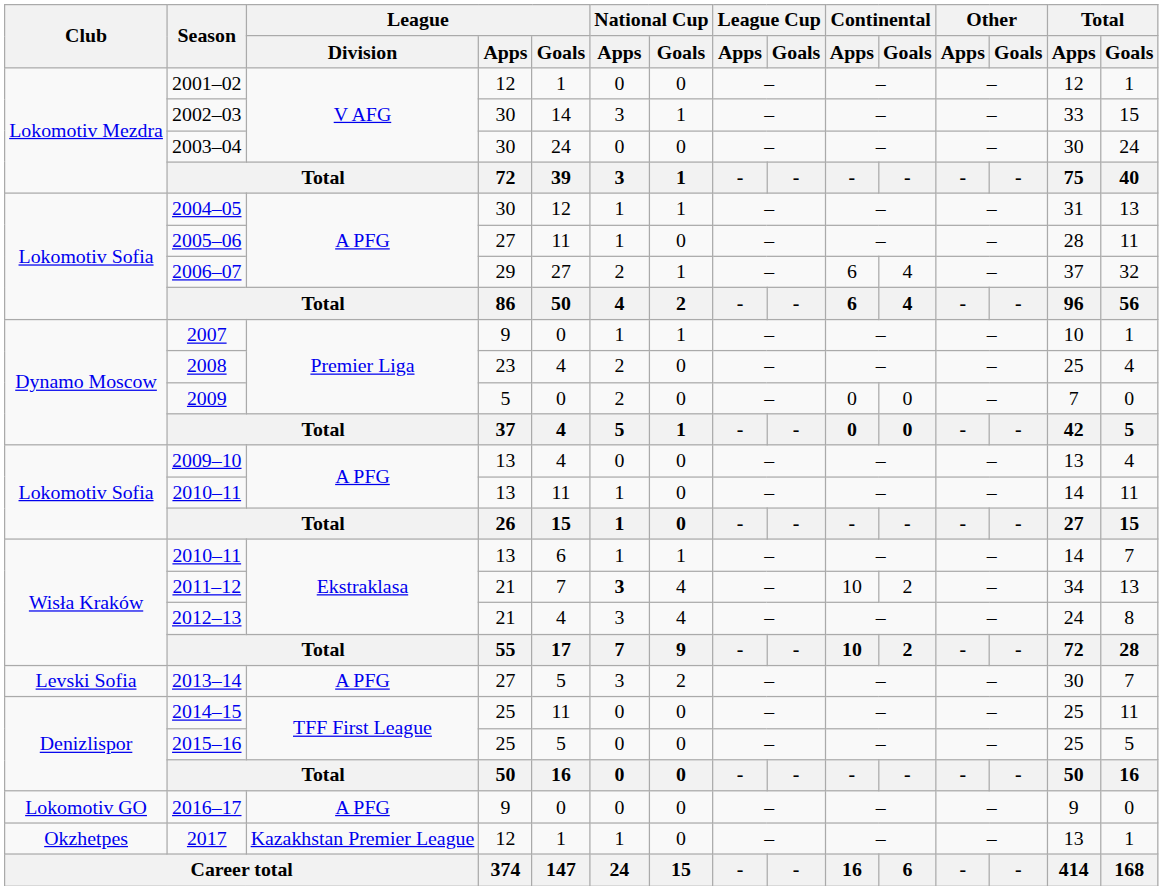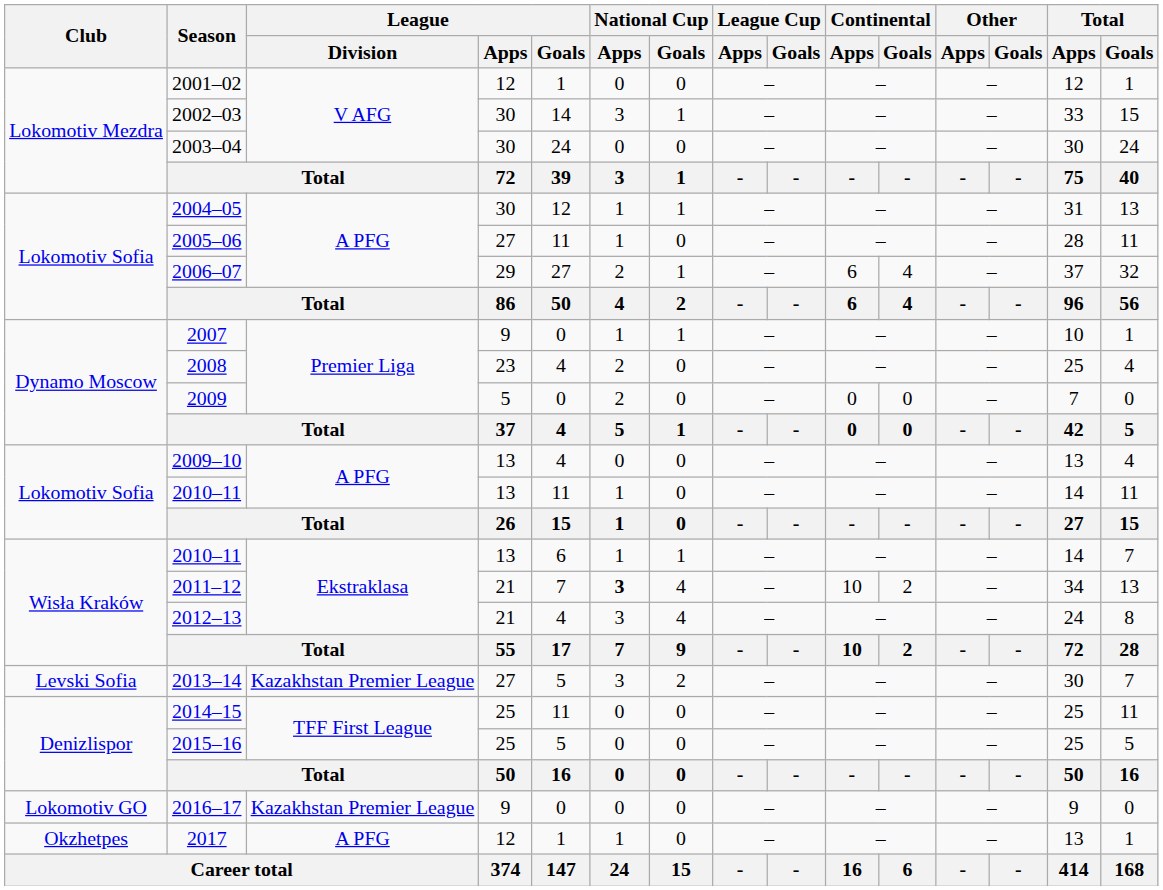2013–14 | League / Division: A PFG -> Kazakhstan Premier League
2016–17 | League / Division: A PFG -> Kazakhstan Premier League
2017 | League / Division: Kazakhstan Premier League -> A PFG
